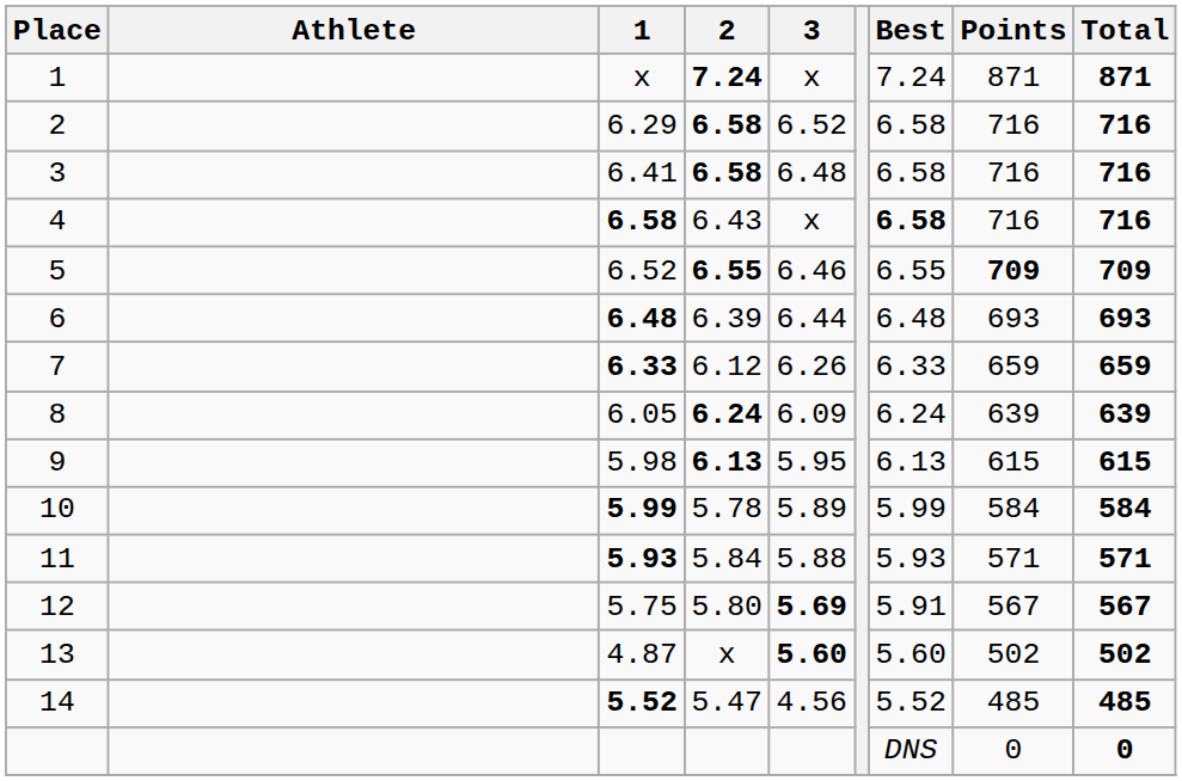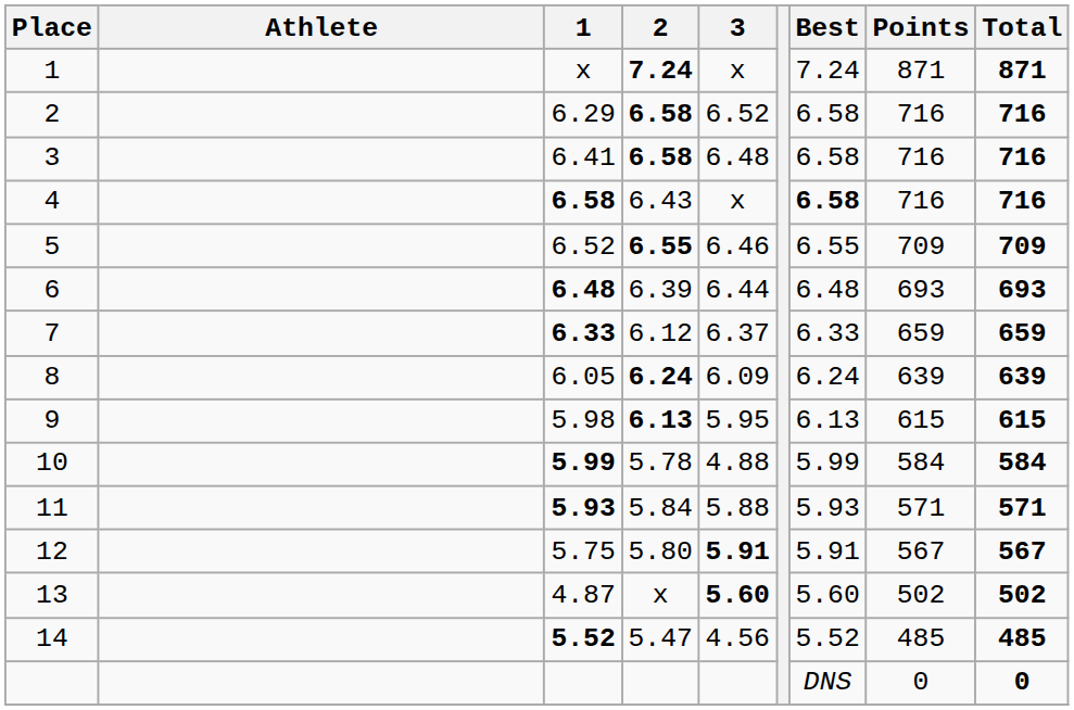5 | Points: bold -> normal
7 | 3: 6.26 -> 6.37
10 | 3: 5.89 -> 4.88
12 | 3: 5.69 -> 5.91
